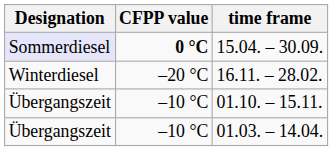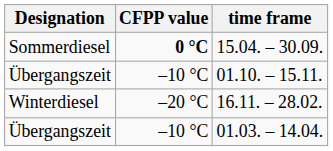15.04. – 30.09. | Designation: lavender background -> no background
rows swapped: 01.10. – 15.11. <-> 16.11. – 28.02.
